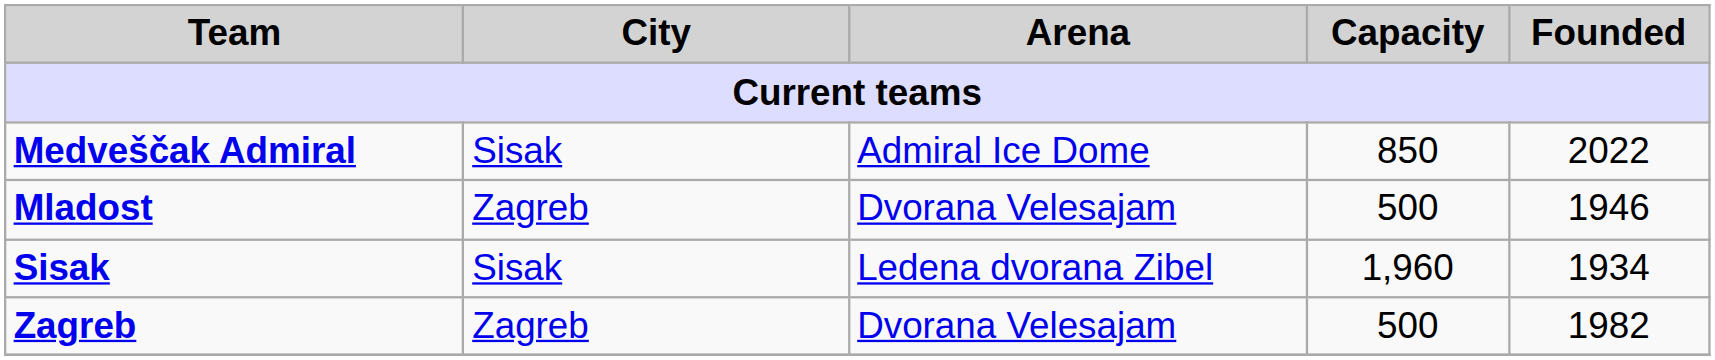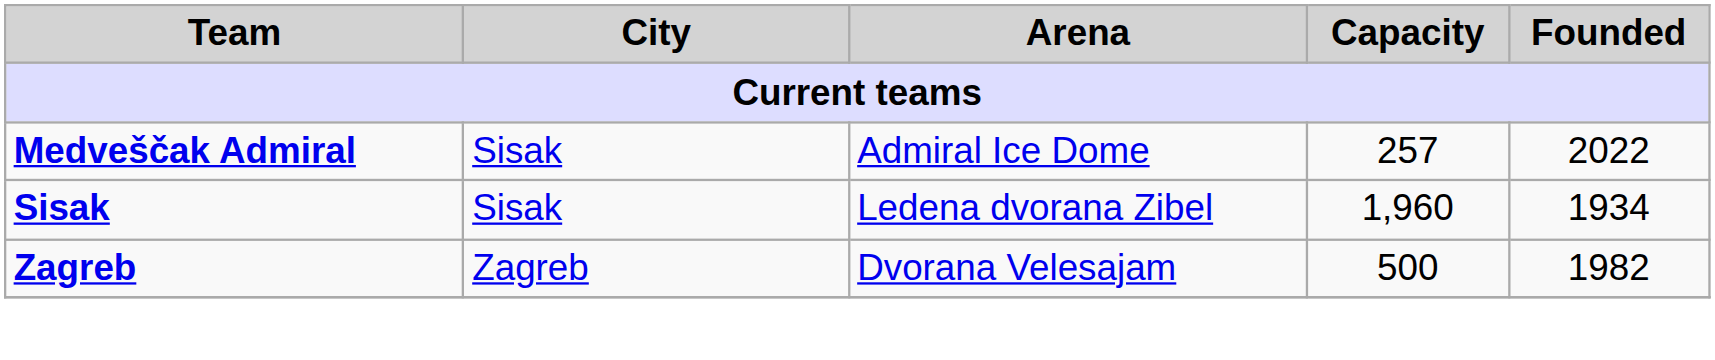Medveščak Admiral | Capacity: 850 -> 257
- row: Mladost | Zagreb | Dvorana Velesajam | 500 | 1946
